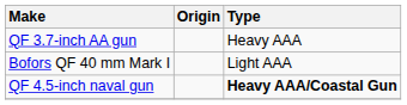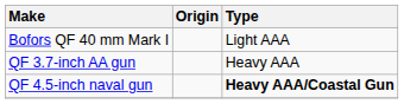rows swapped: Bofors QF 40 mm Mark I <-> QF 3.7-inch AA gun
